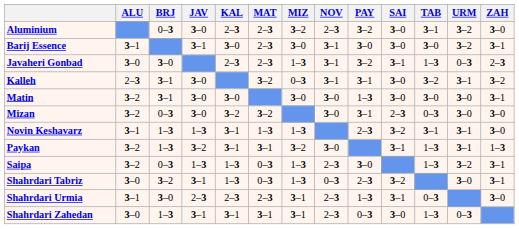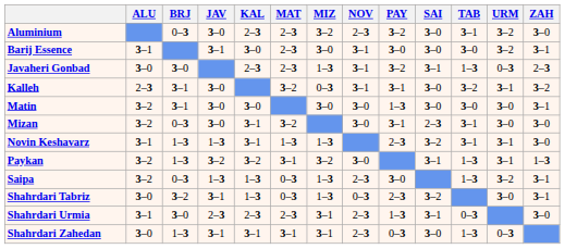Mizan | KAL: 3–2 -> 3–1
Mizan | TAB: 0–3 -> 3–1
Paykan | KAL: 3–1 -> 3–2
